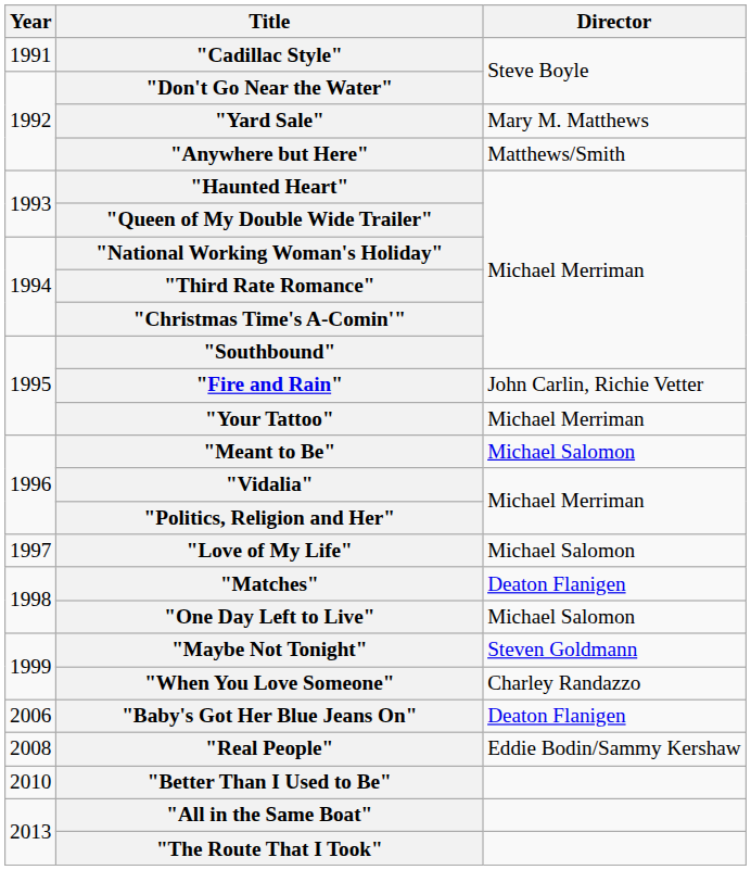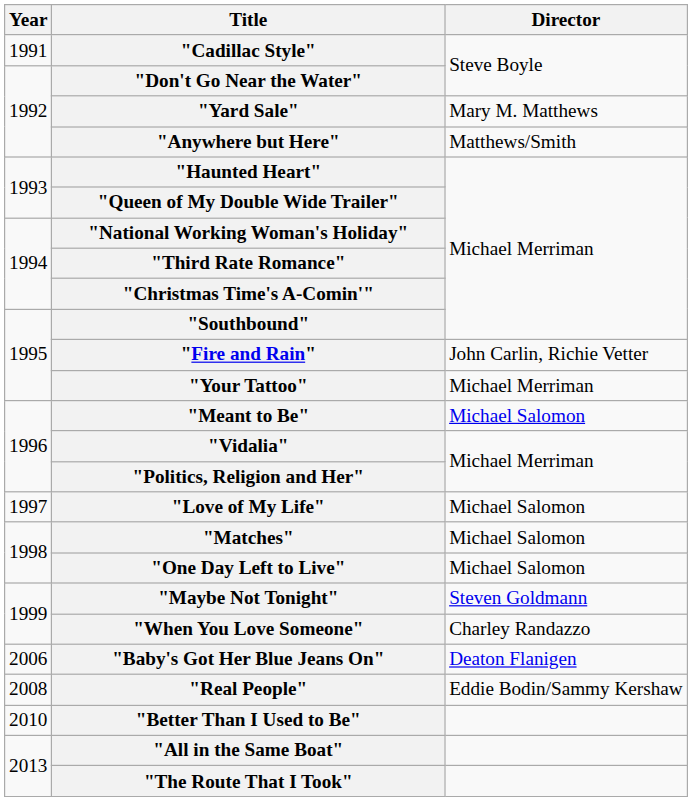"Matches" | Director: Deaton Flanigen -> Michael Salomon
